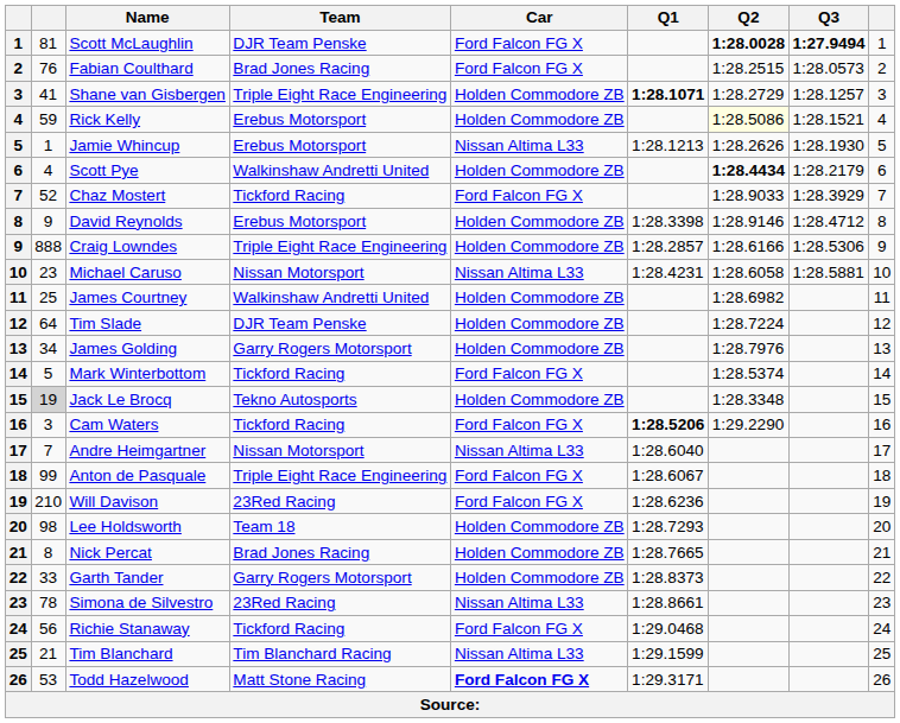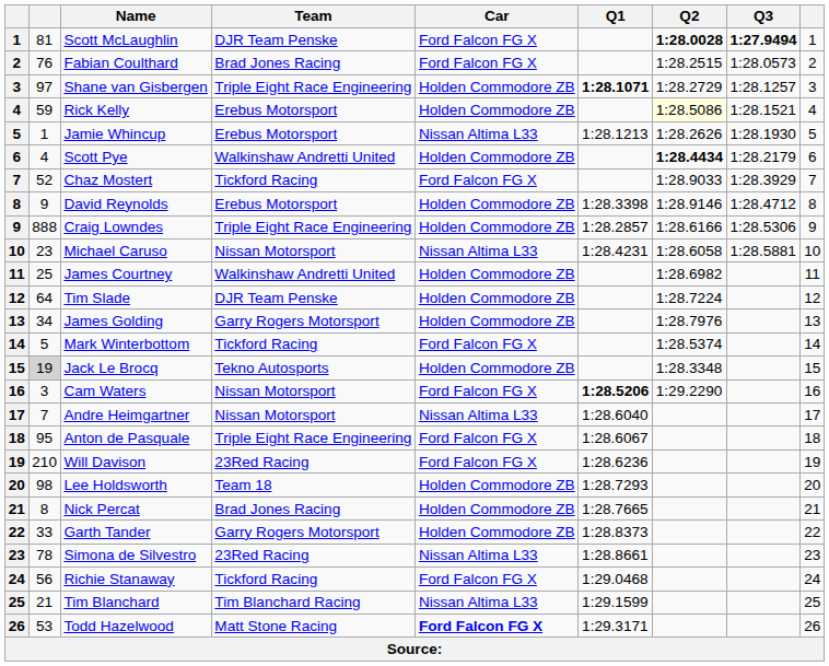Shane van Gisbergen | column 2: 41 -> 97
Cam Waters | Team: Tickford Racing -> Nissan Motorsport
Anton de Pasquale | column 2: 99 -> 95
